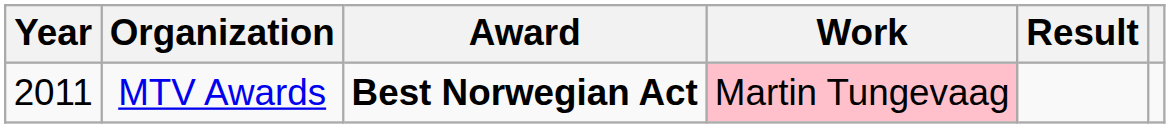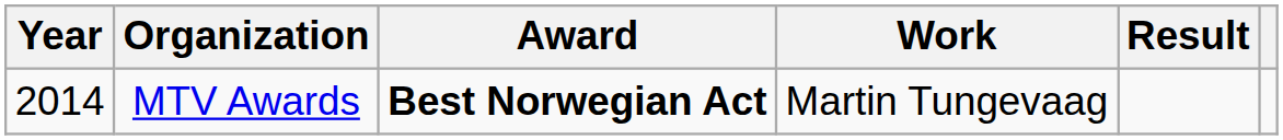MTV Awards | Year: 2011 -> 2014
MTV Awards | Work: pink background -> no background
